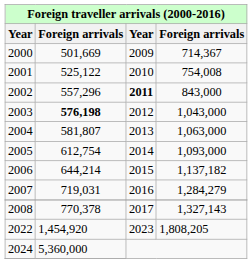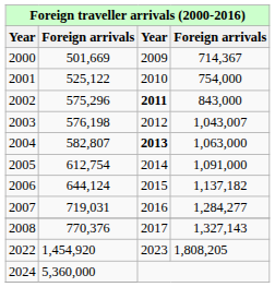2001 | column 4: 754,008 -> 754,000
2002 | column 2: 557,296 -> 575,296
2003 | column 2: bold -> normal
2003 | column 4: 1,043,000 -> 1,043,007
2004 | column 2: 581,807 -> 582,807
2004 | column 3: normal -> bold
2005 | column 4: 1,093,000 -> 1,091,000
2006 | column 2: 644,214 -> 644,124
2007 | column 4: 1,284,279 -> 1,284,277
2008 | column 2: 770,378 -> 770,376
